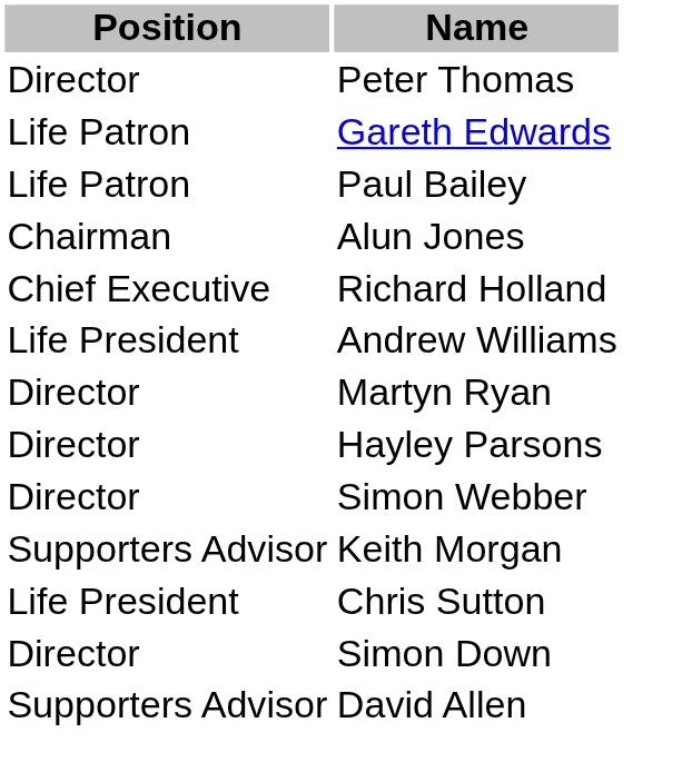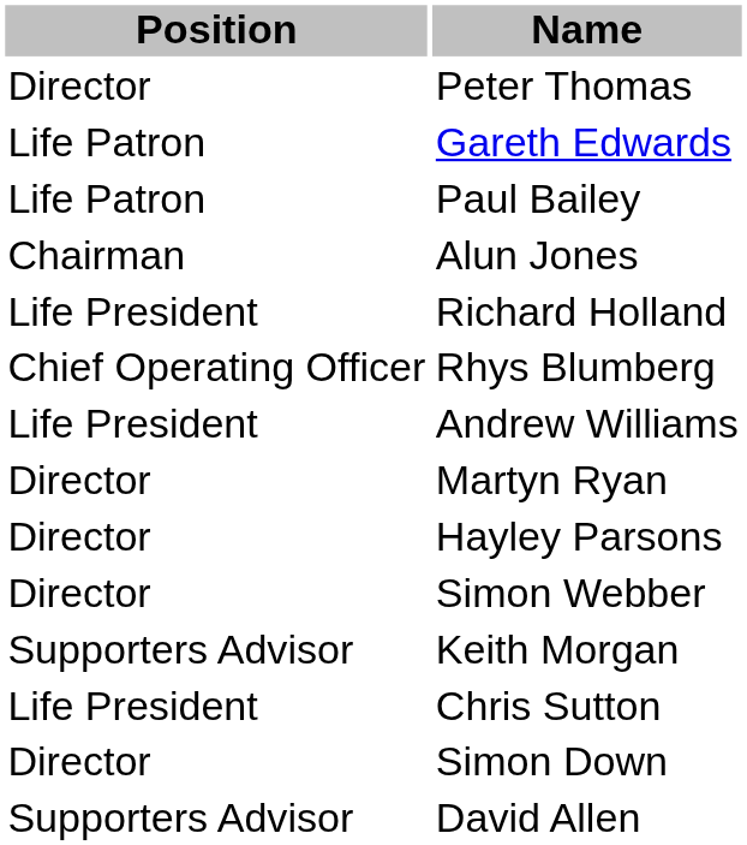Richard Holland | Position: Chief Executive -> Life President
+ row: Chief Operating Officer | Rhys Blumberg
